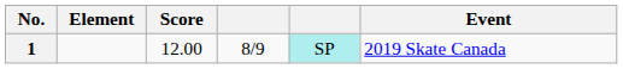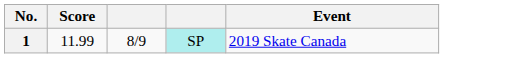- column: Element
1 | Score: 12.00 -> 11.99
